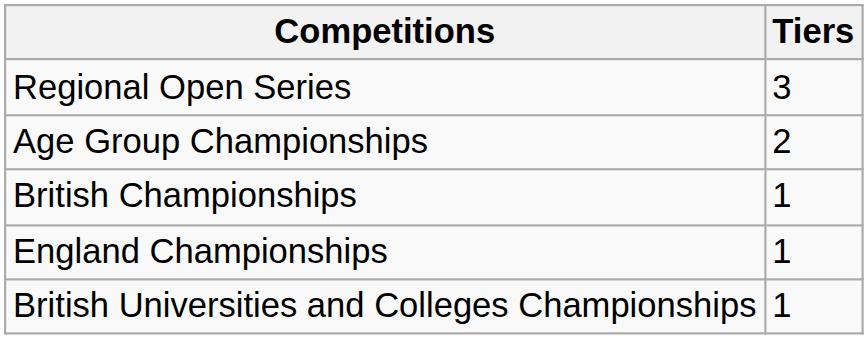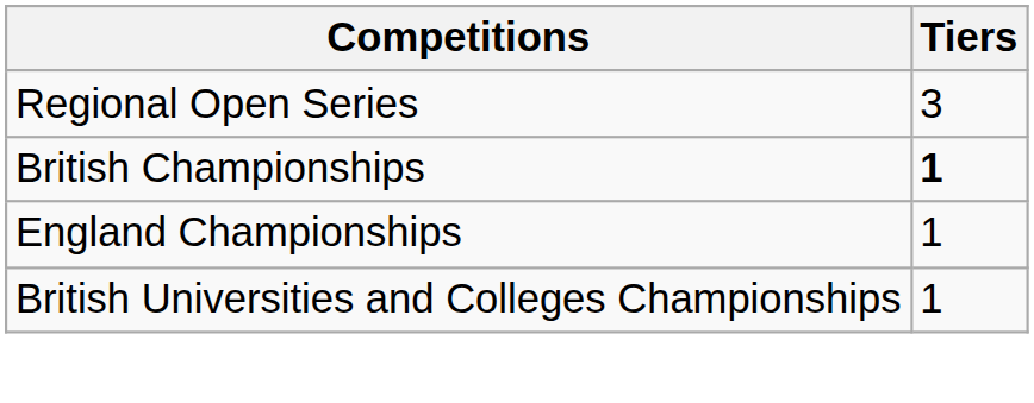- row: Age Group Championships | 2
British Championships | Tiers: normal -> bold
